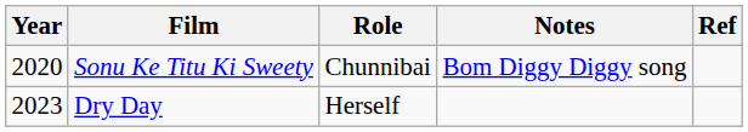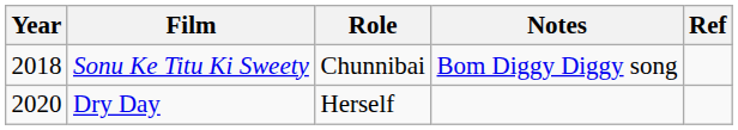Sonu Ke Titu Ki Sweety | Year: 2020 -> 2018
Dry Day | Year: 2023 -> 2020
